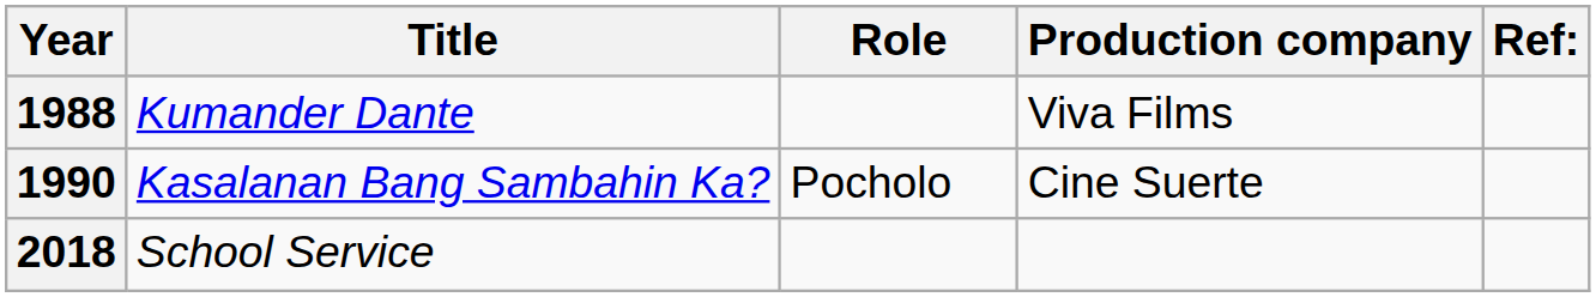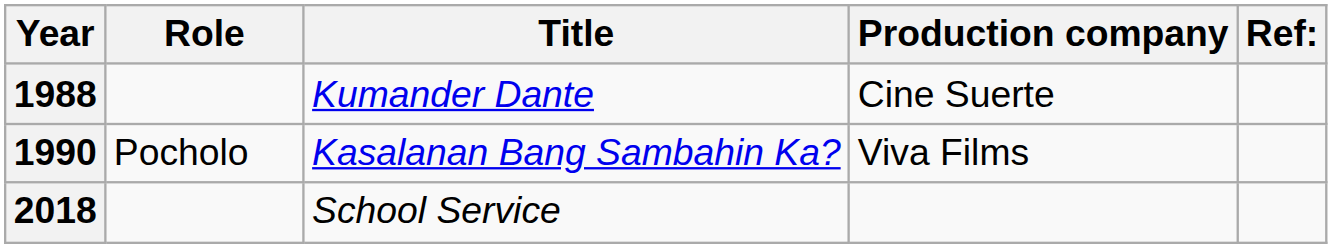columns swapped: Title <-> Role
1988 | Production company: Viva Films -> Cine Suerte
1990 | Production company: Cine Suerte -> Viva Films
